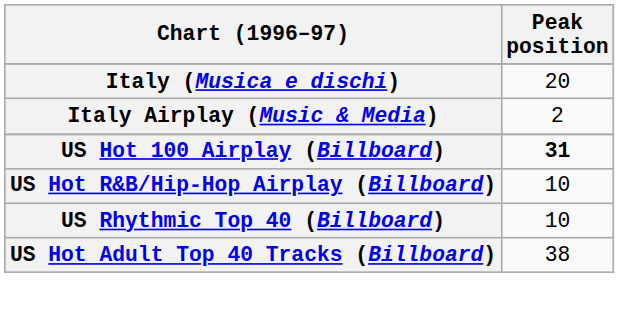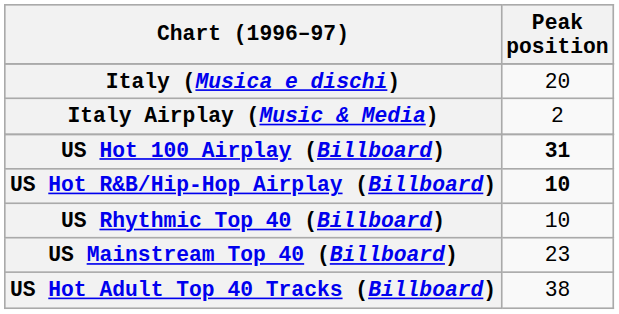US Hot R&B/Hip-Hop Airplay (Billboard) | Peak position: normal -> bold
+ row: US Mainstream Top 40 (Billboard) | 23
